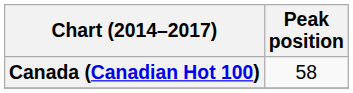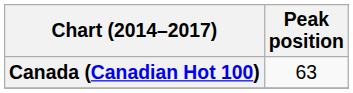Canada (Canadian Hot 100) | Peak position: 58 -> 63
